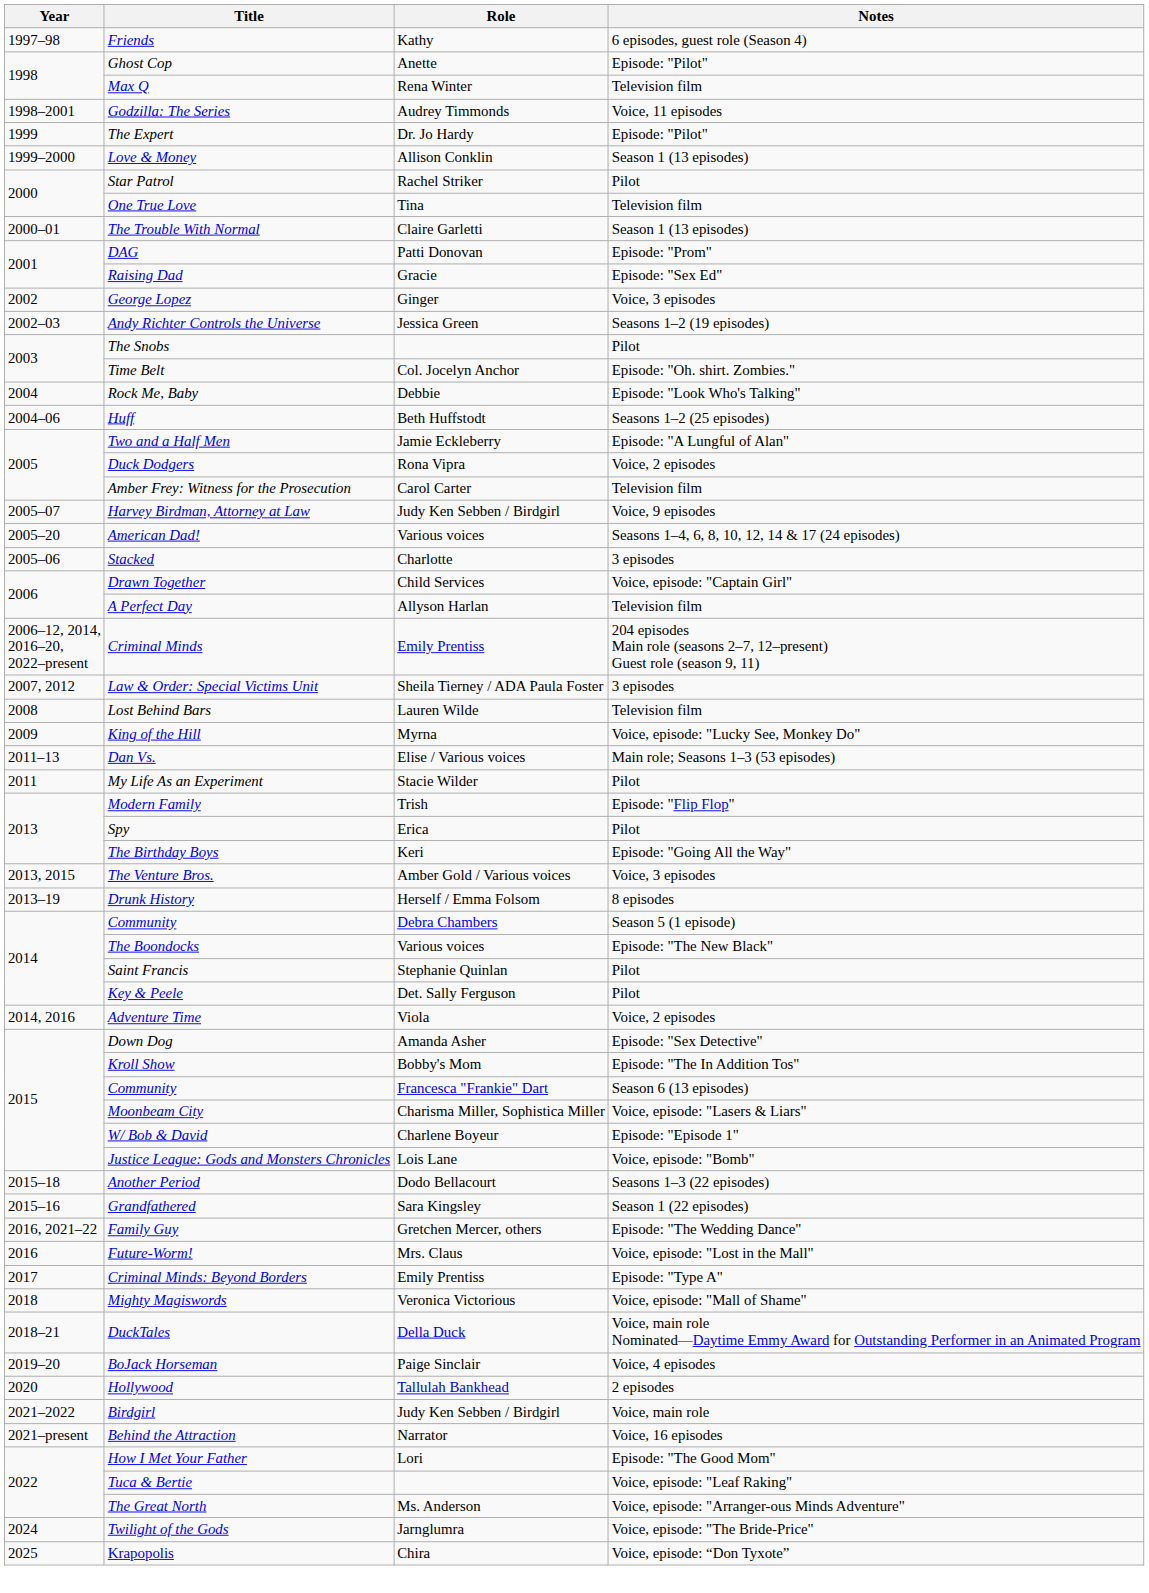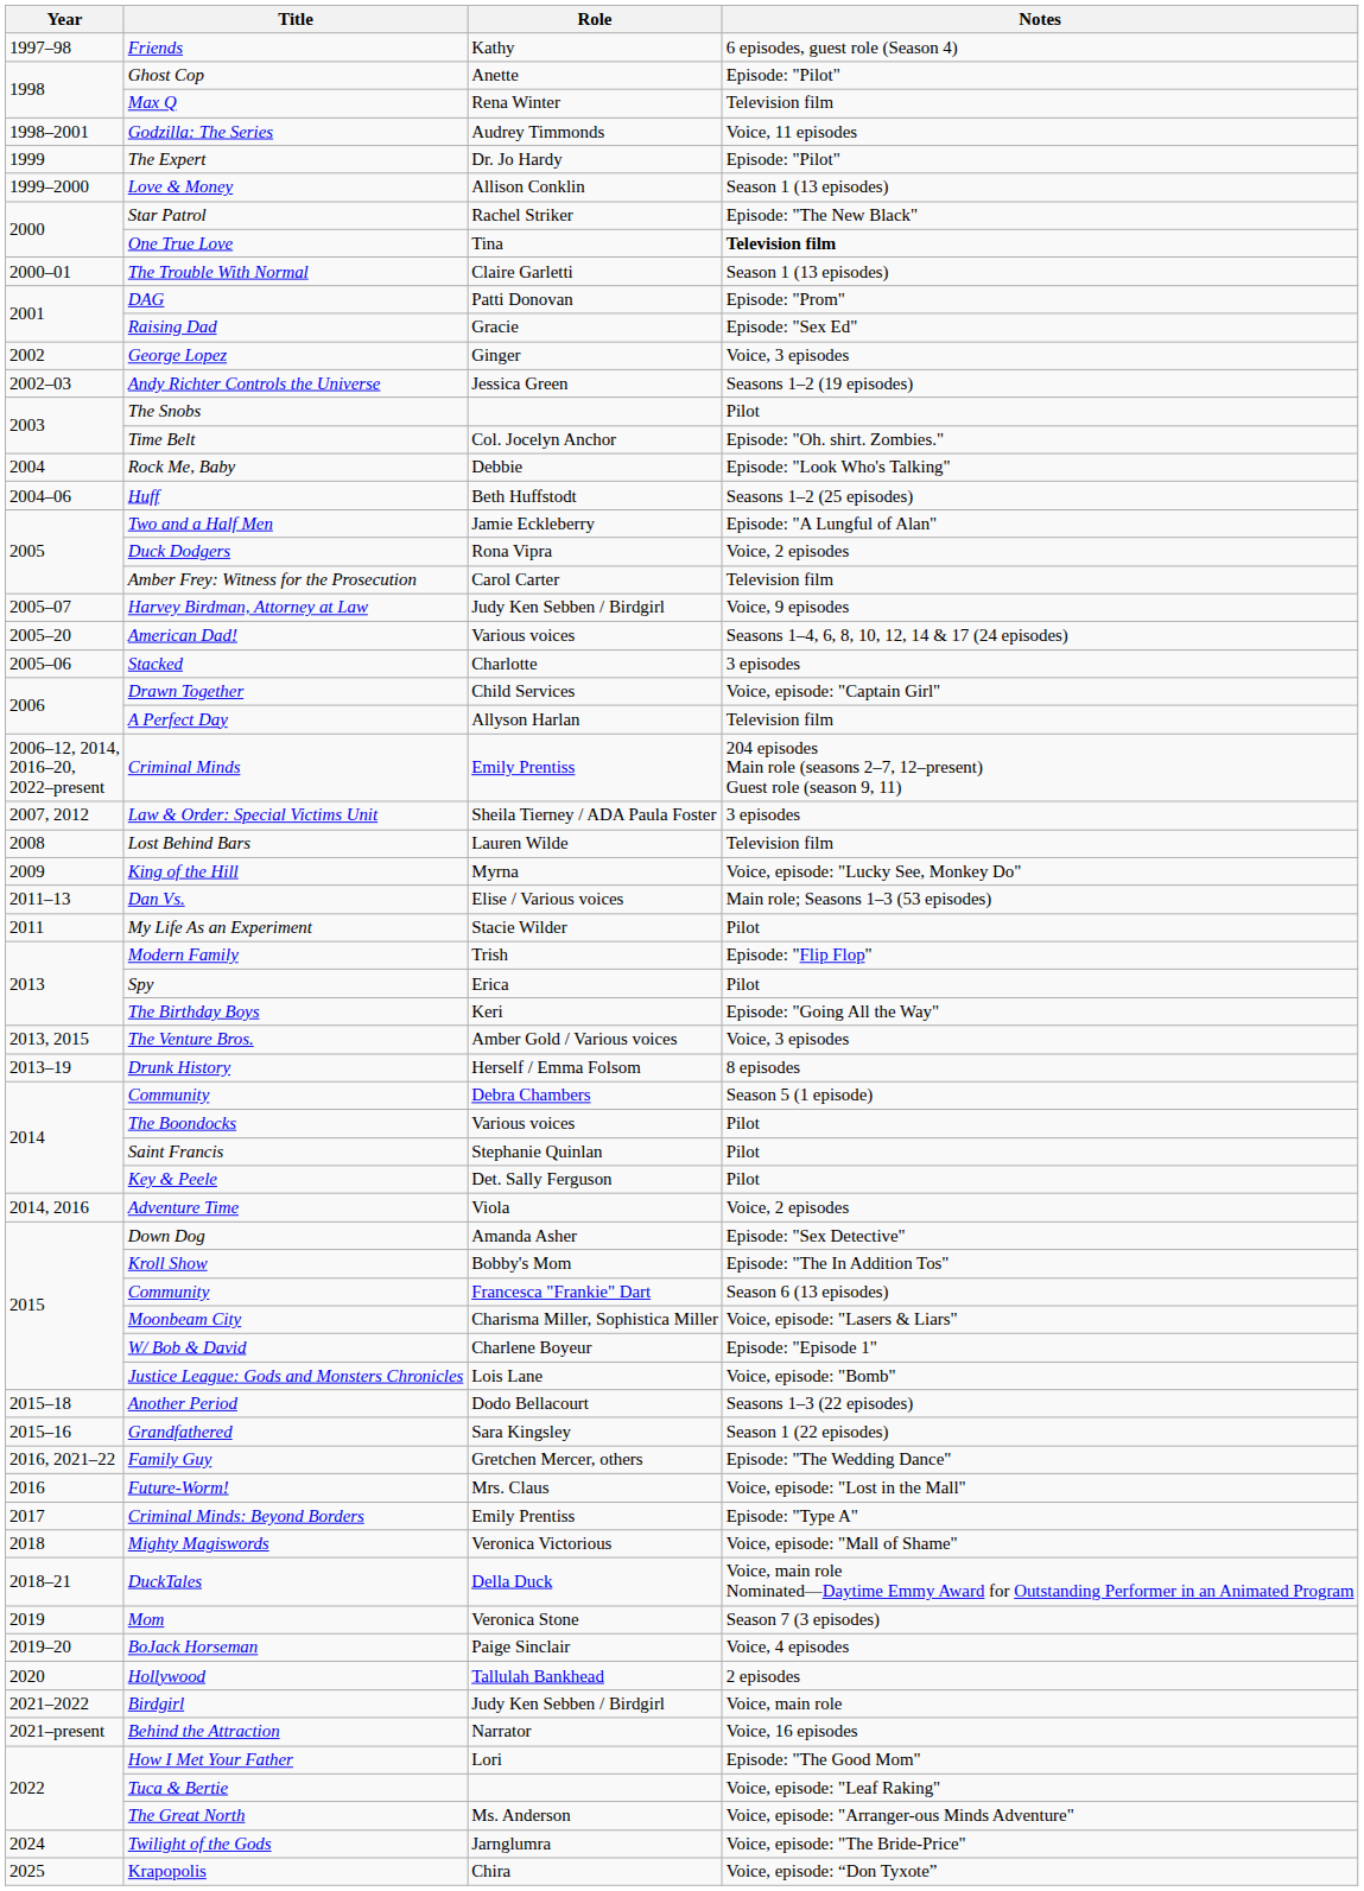Star Patrol | Notes: Pilot -> Episode: "The New Black"
One True Love | Notes: normal -> bold
The Boondocks | Notes: Episode: "The New Black" -> Pilot
+ row: 2019 | Mom | Veronica Stone | Season 7 (3 episodes)
